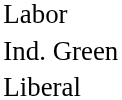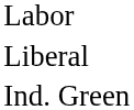rows swapped: Liberal <-> Ind. Green
